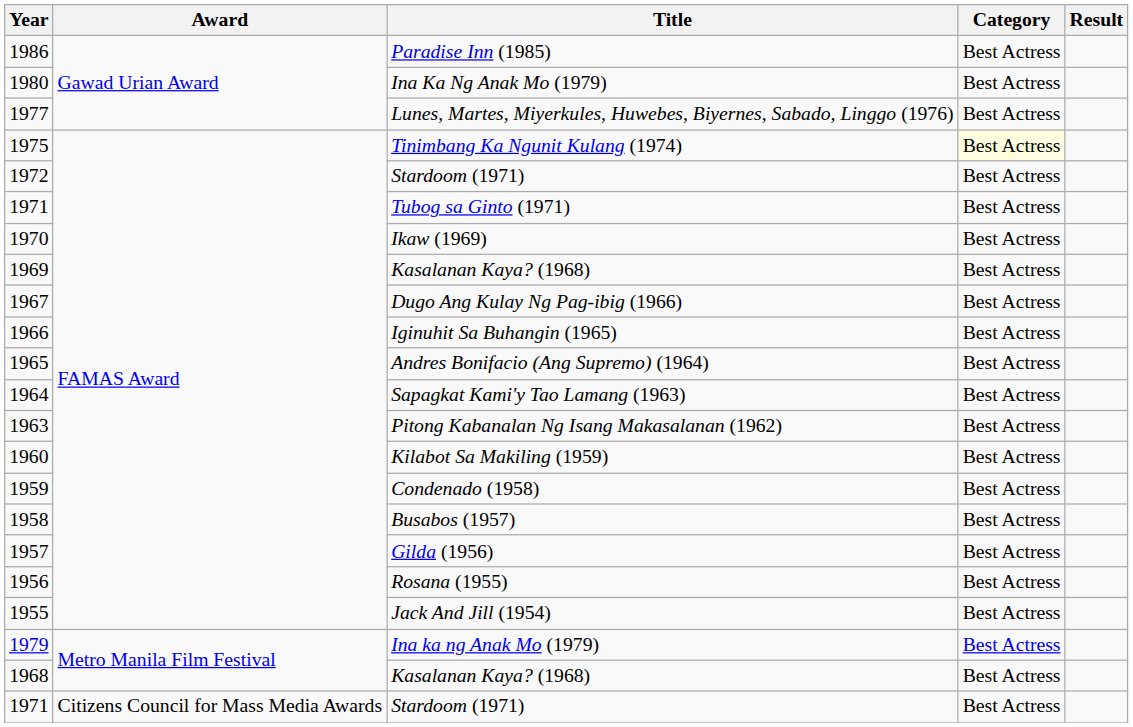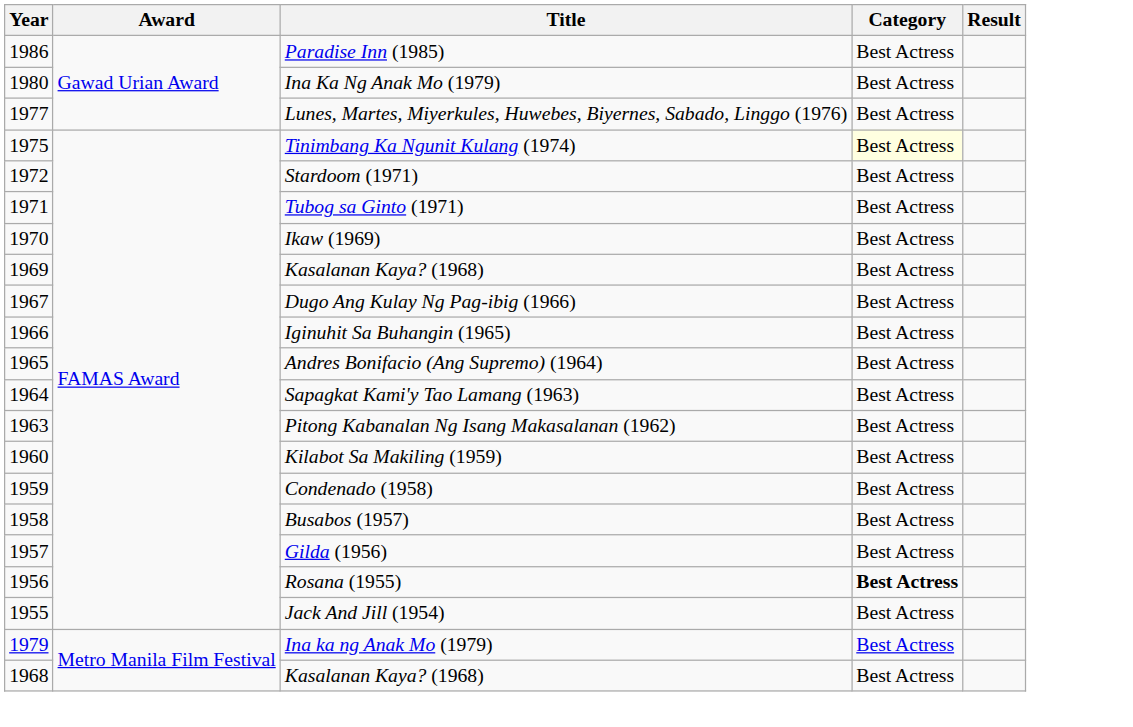Rosana (1955) | Category: normal -> bold
- row: 1971 | Citizens Council for Mass Media Awards | Stardoom (1971) | Best Actress
